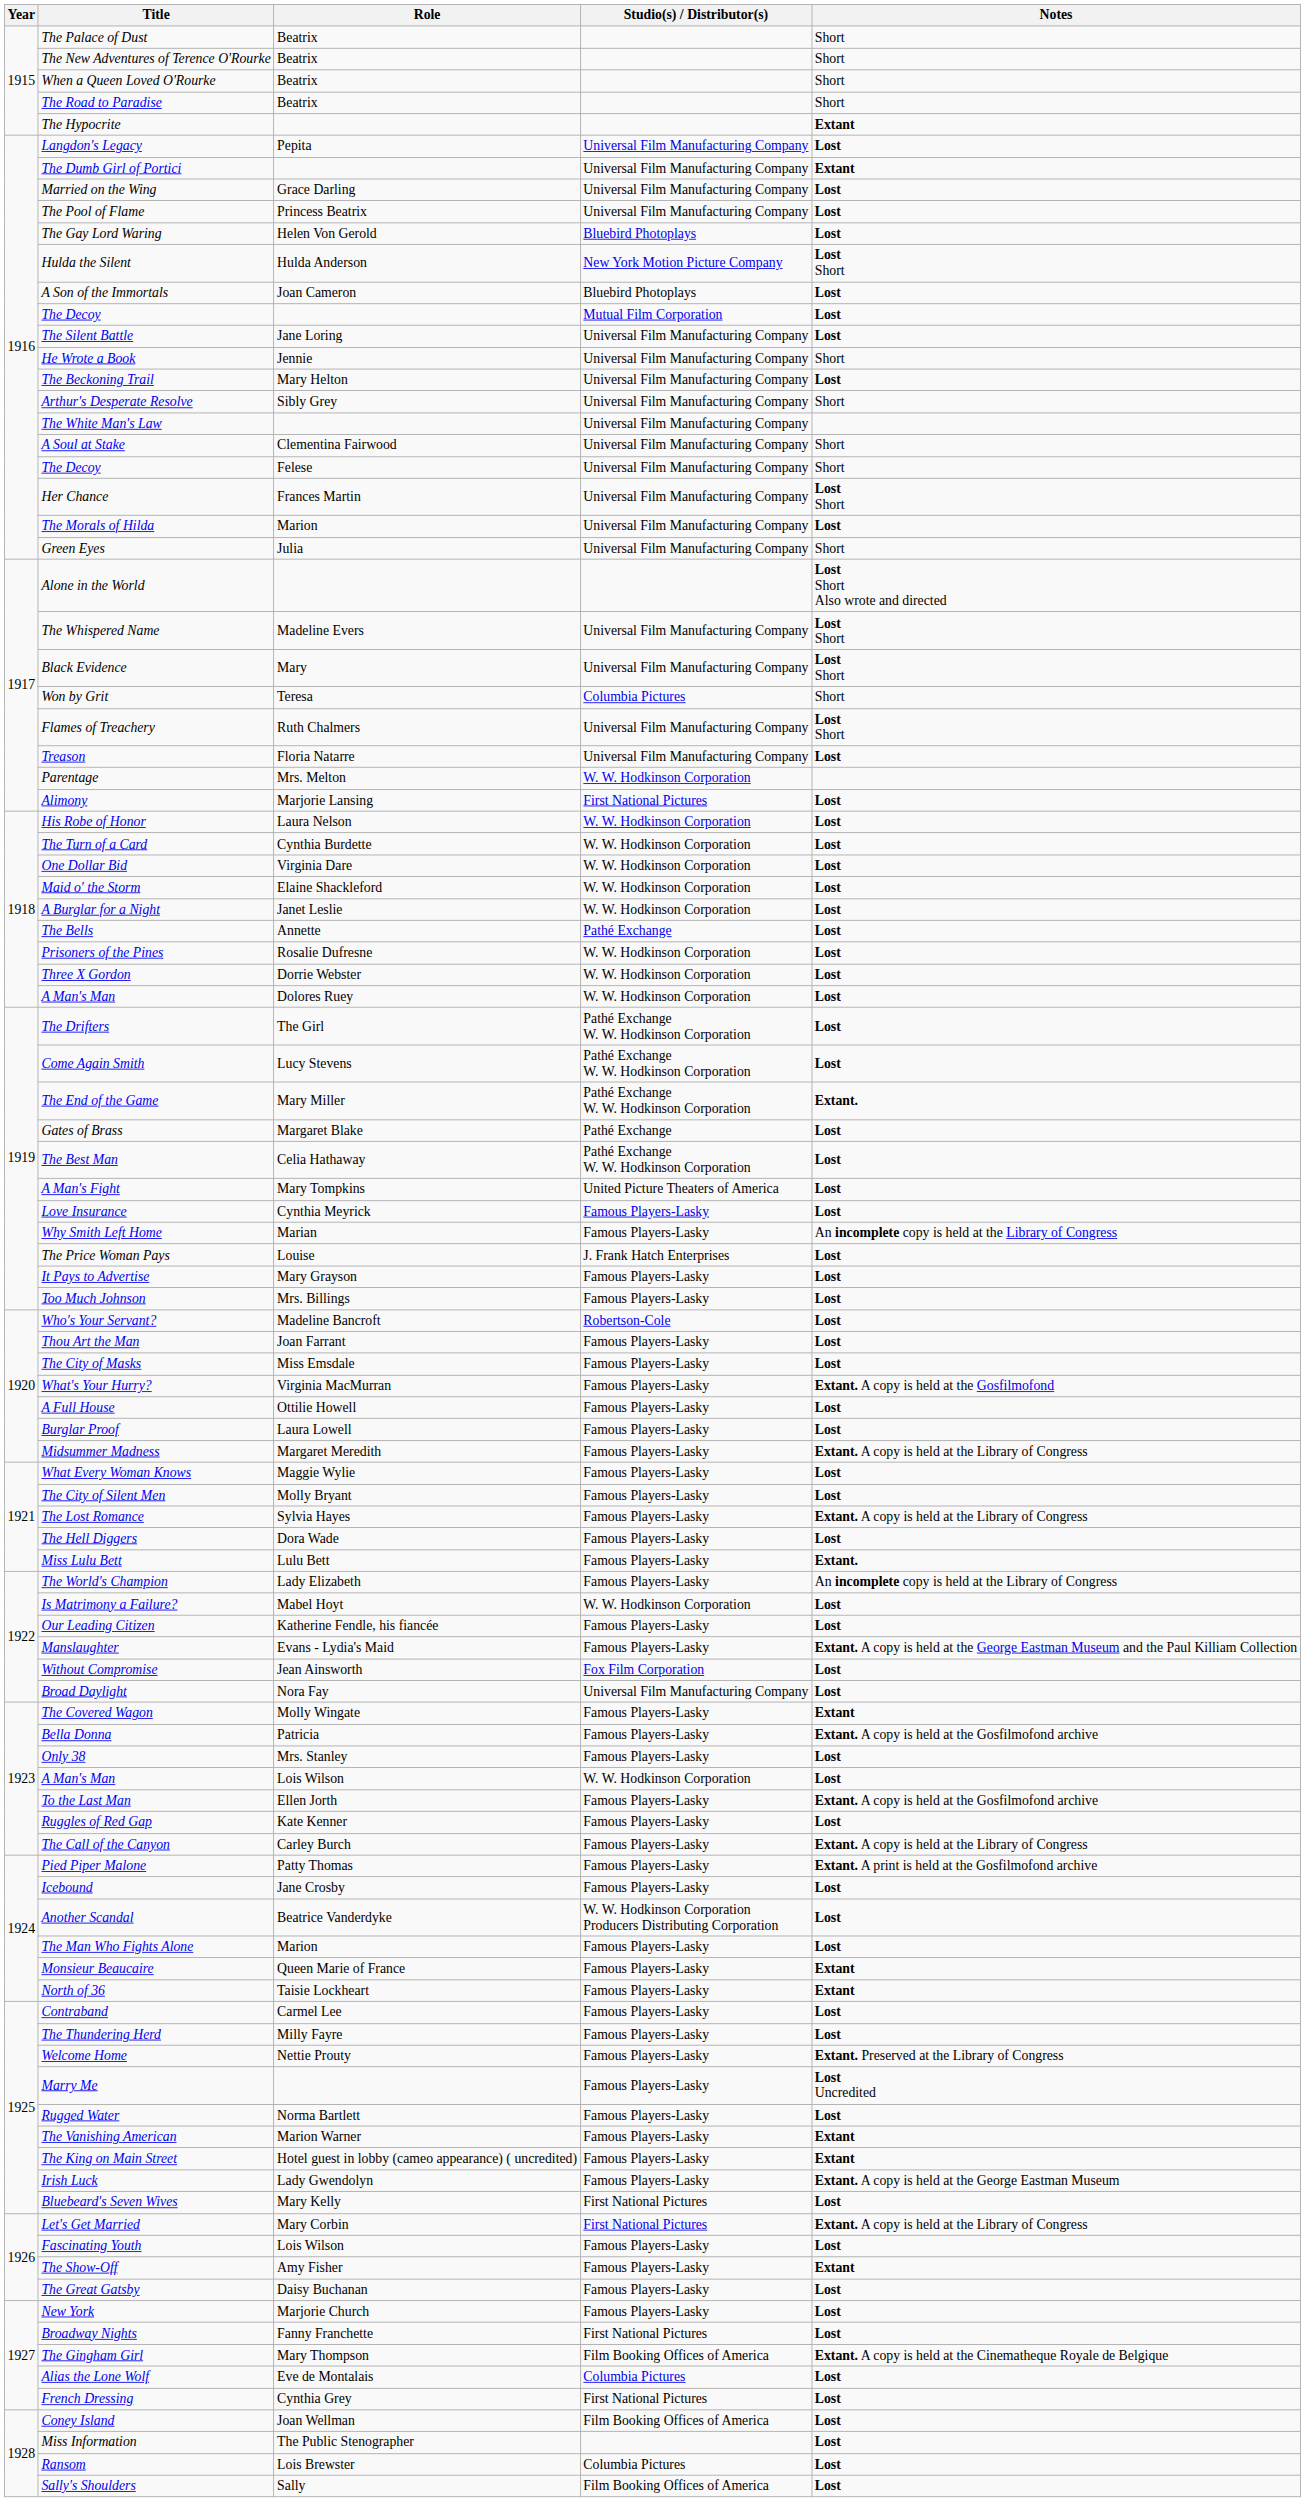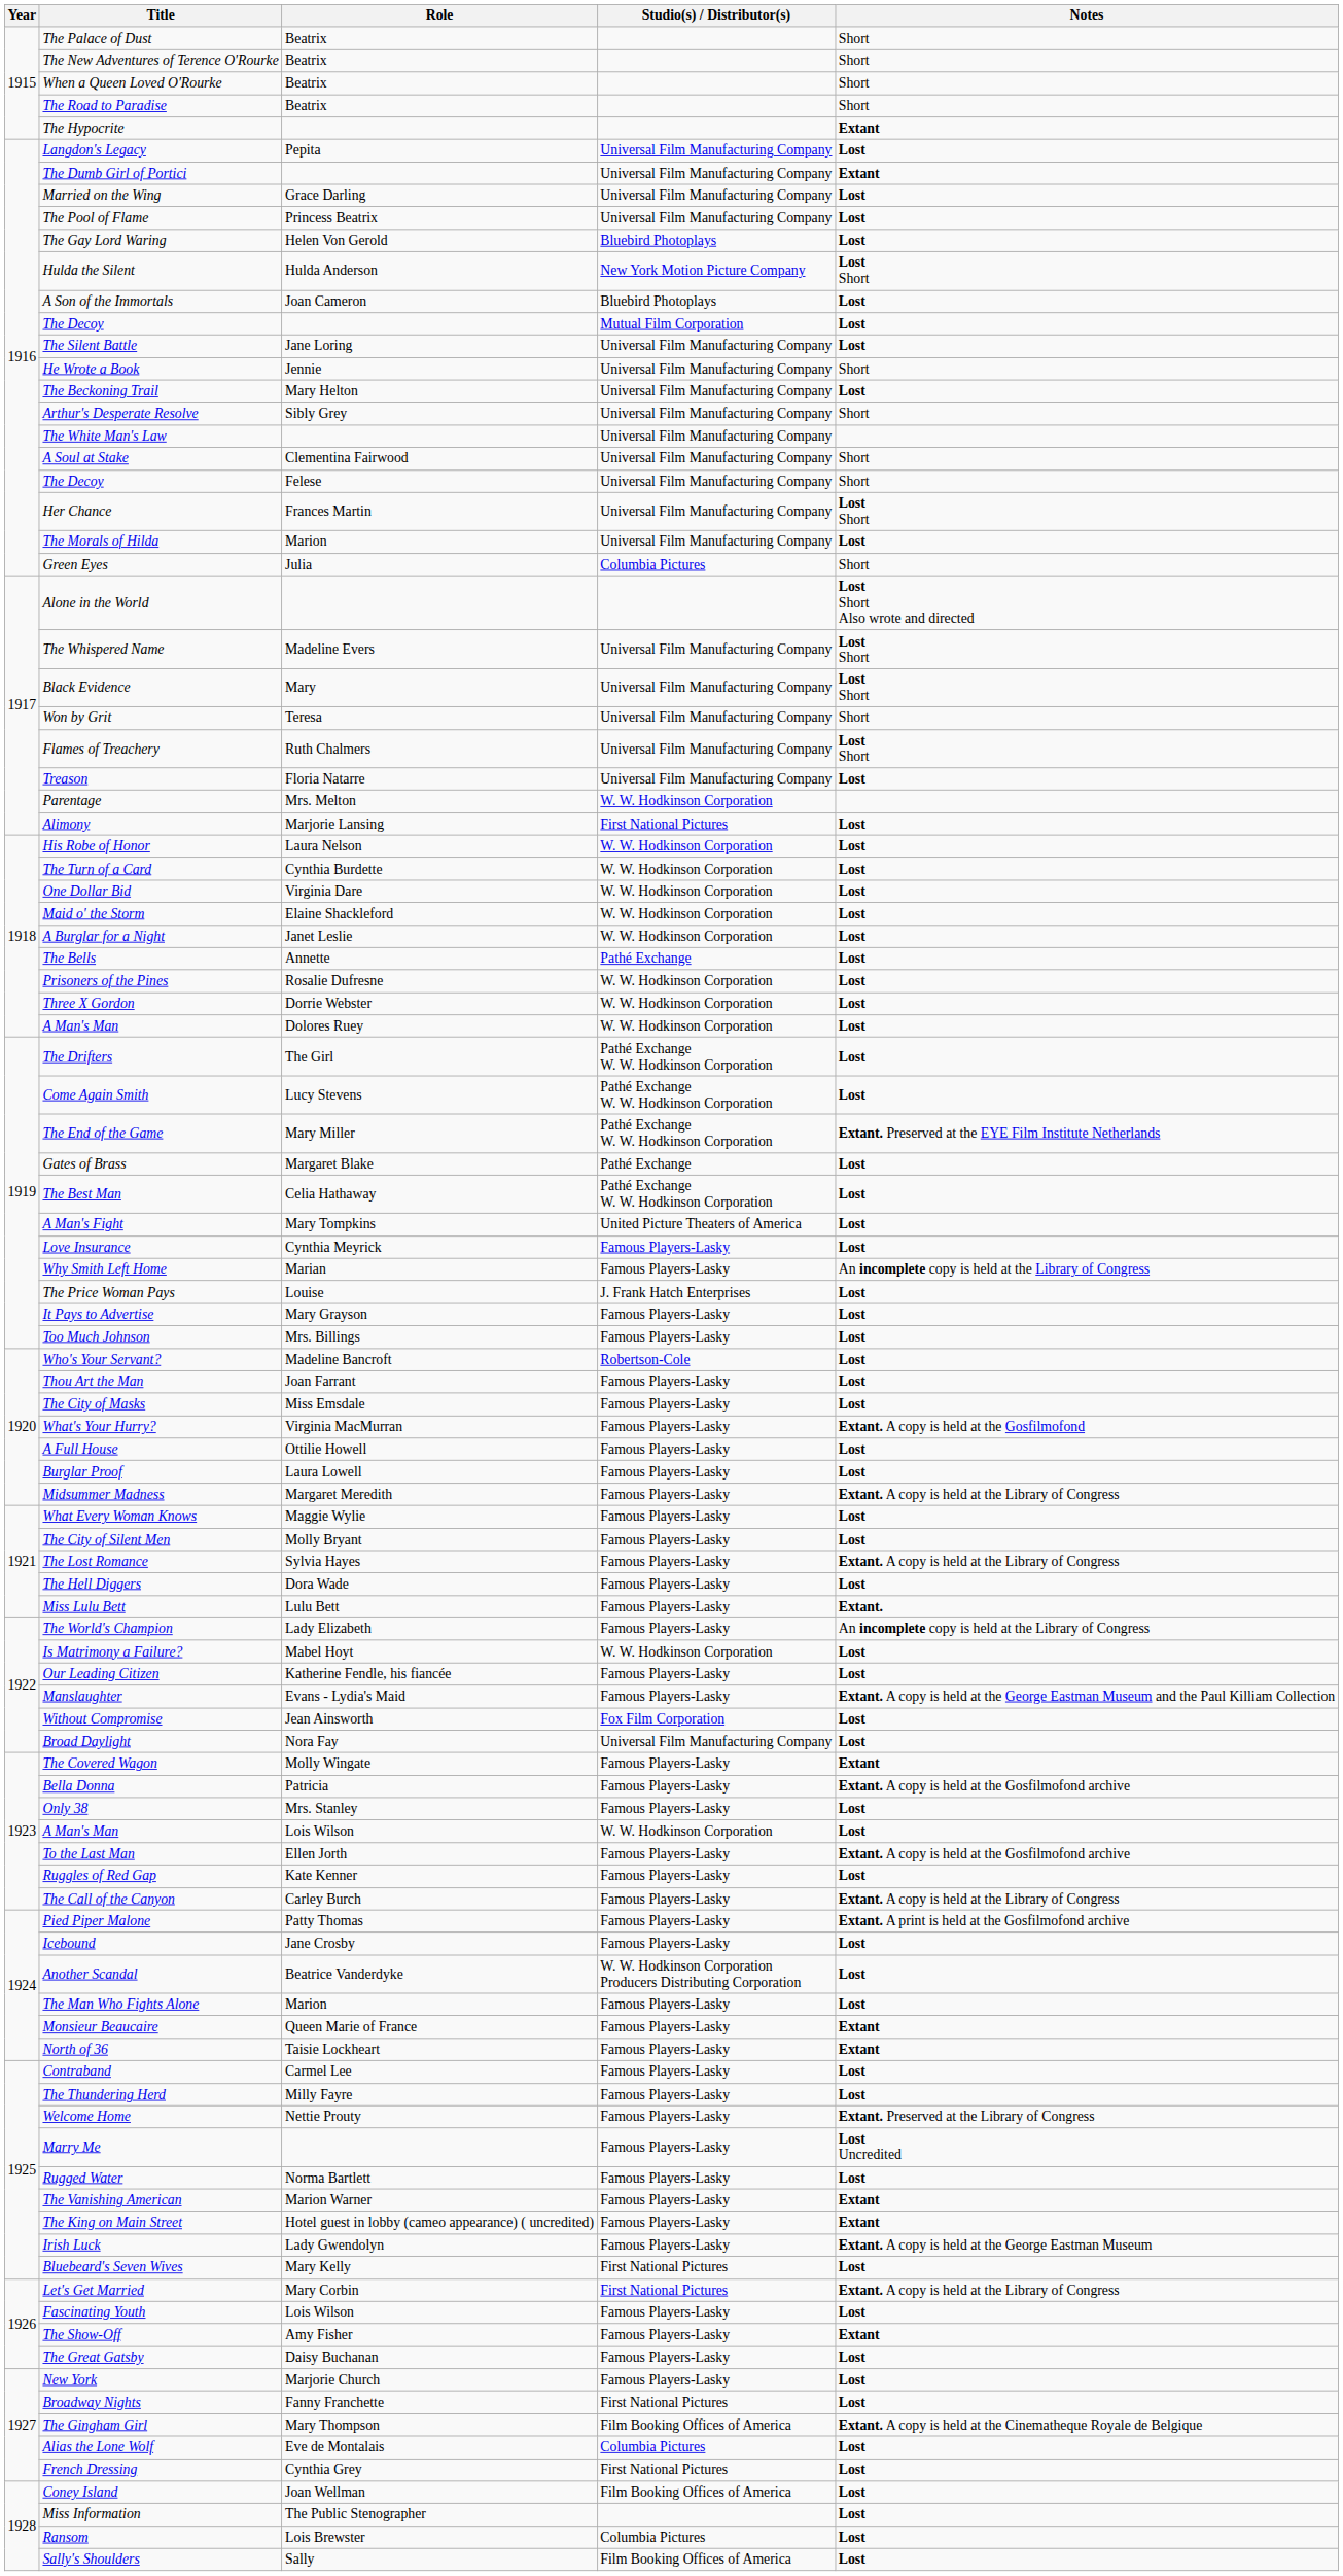Green Eyes | Studio(s) / Distributor(s): Universal Film Manufacturing Company -> Columbia Pictures
Won by Grit | Studio(s) / Distributor(s): Columbia Pictures -> Universal Film Manufacturing Company
The End of the Game | Notes: Extant. -> Extant. Preserved at the EYE Film Institute Netherlands
